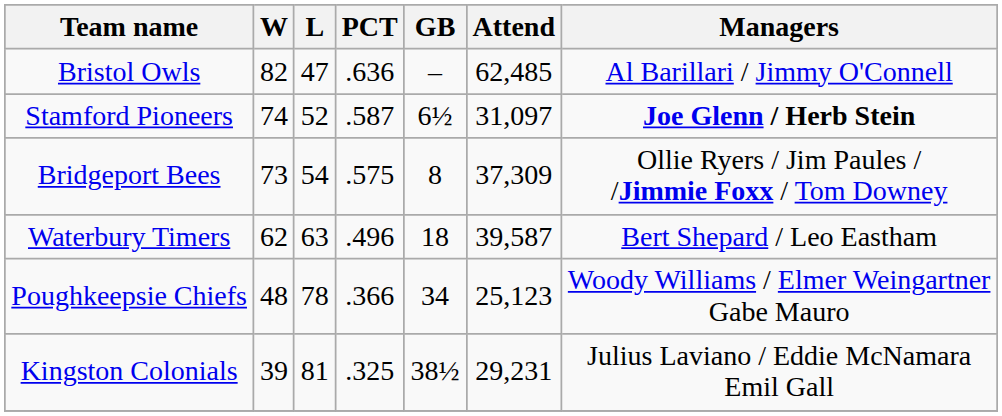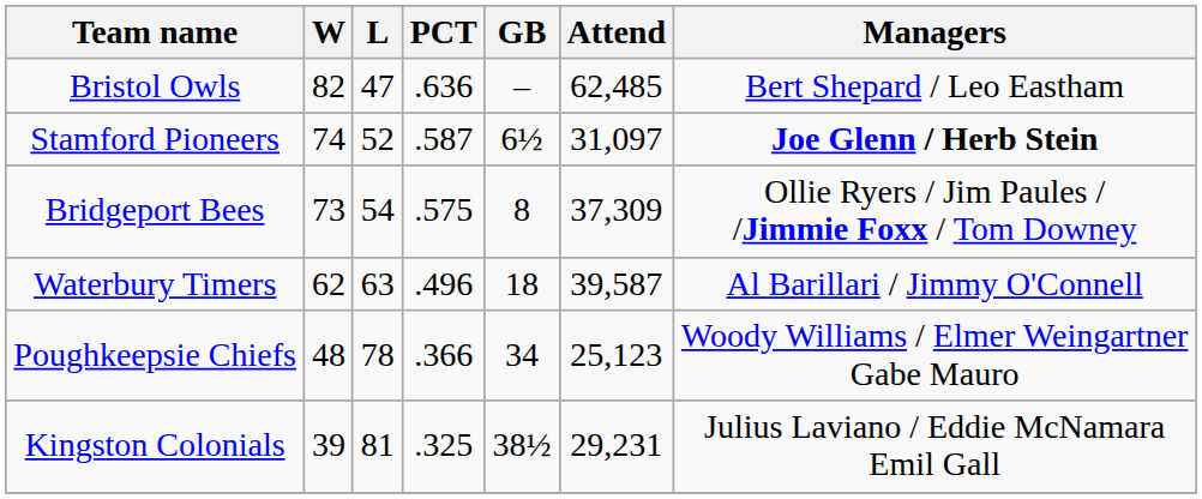Bristol Owls | Managers: Al Barillari / Jimmy O'Connell -> Bert Shepard / Leo Eastham
Waterbury Timers | Managers: Bert Shepard / Leo Eastham -> Al Barillari / Jimmy O'Connell
